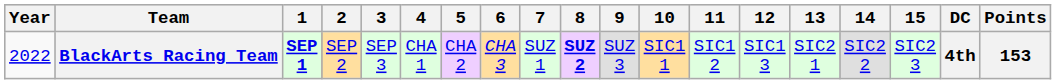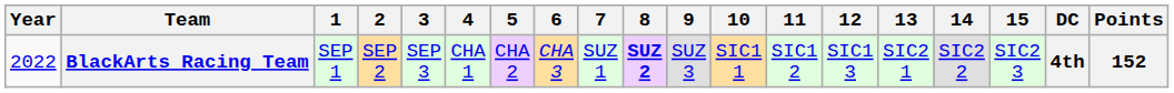BlackArts Racing Team | 1: bold -> normal
BlackArts Racing Team | Points: 153 -> 152
